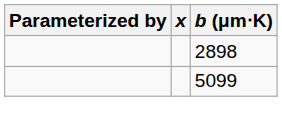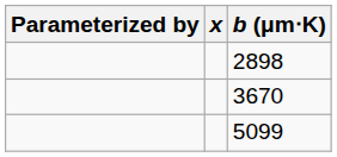+ row: 3670
